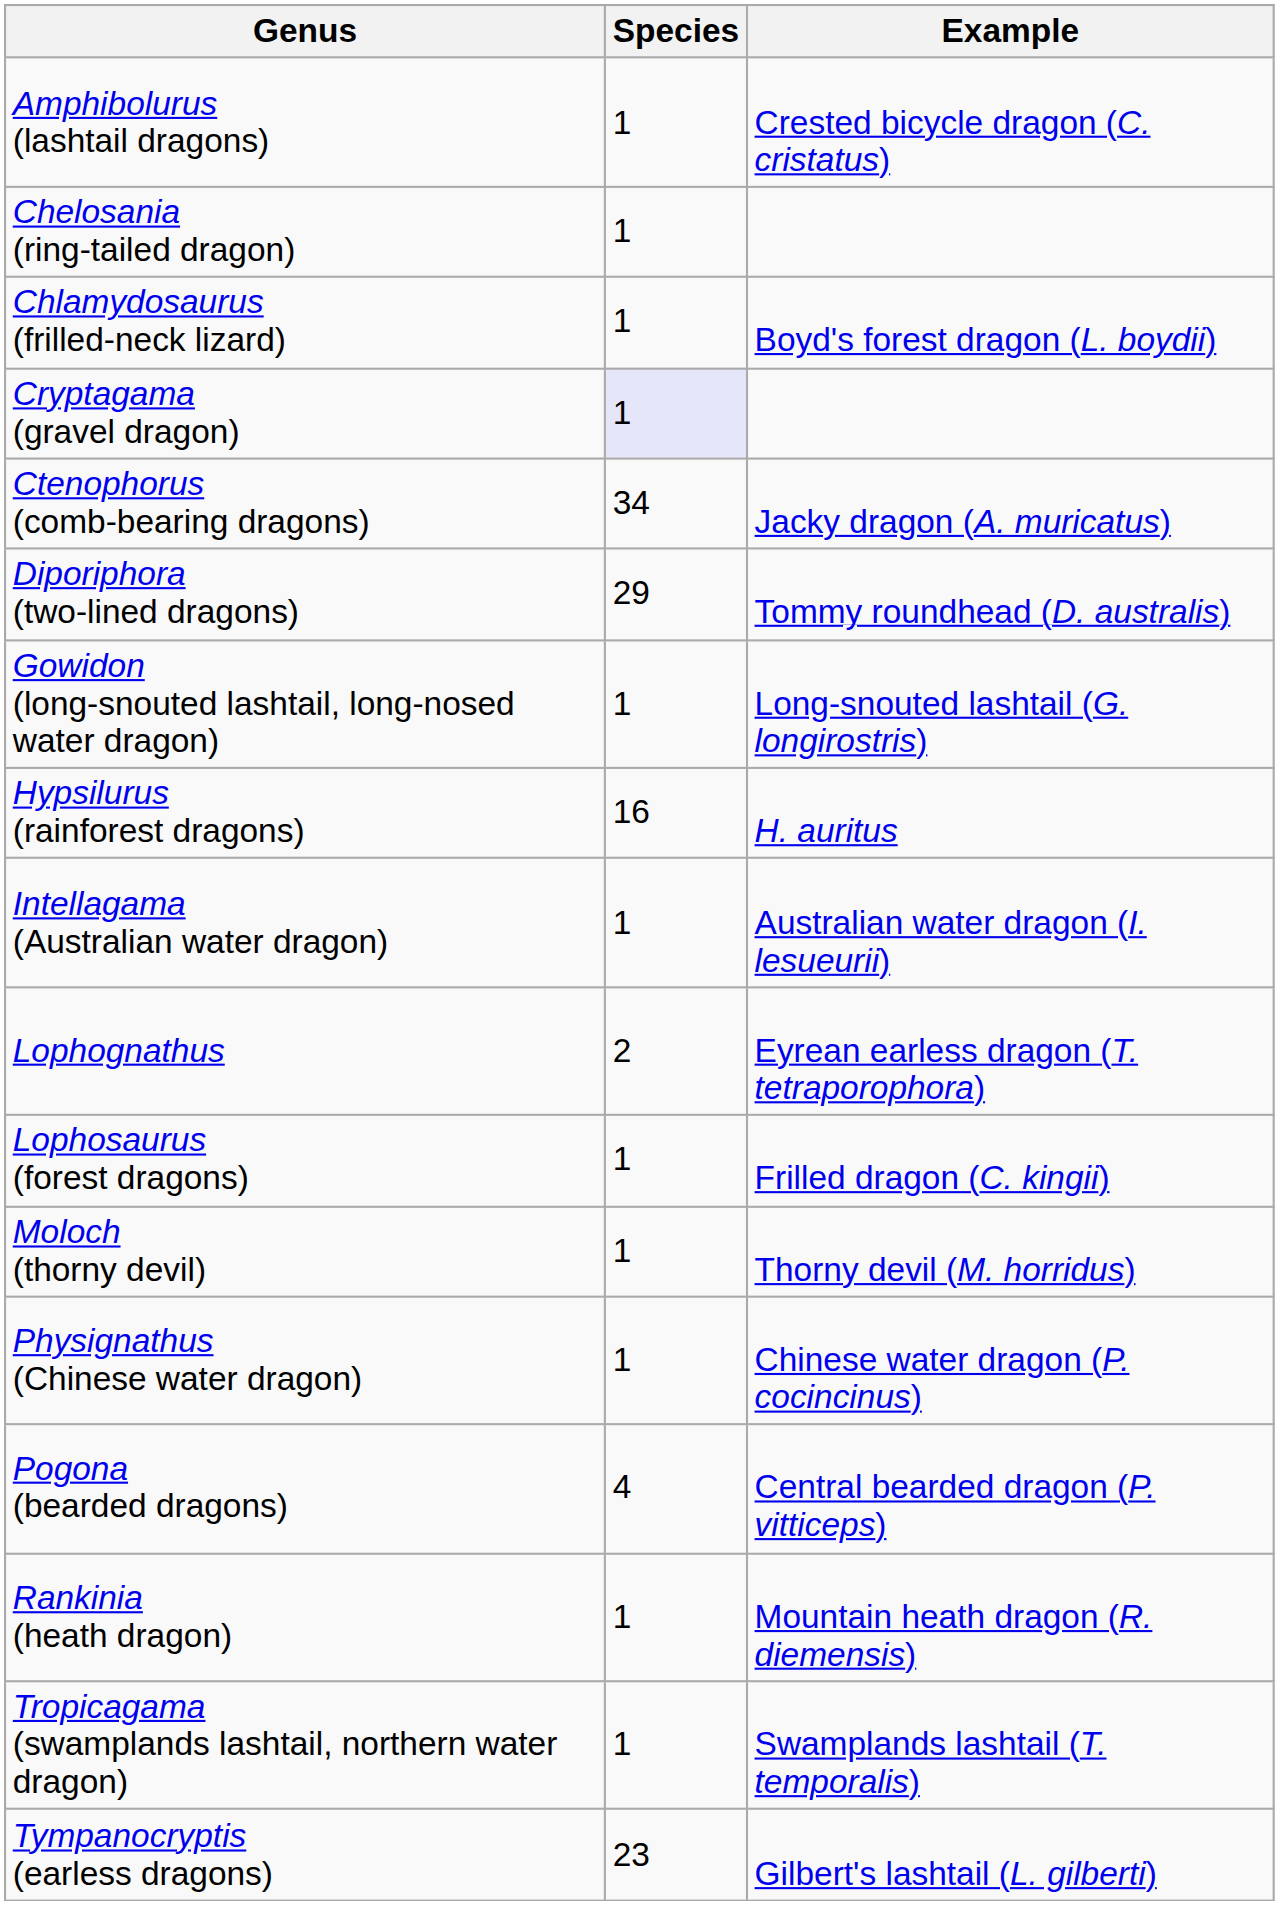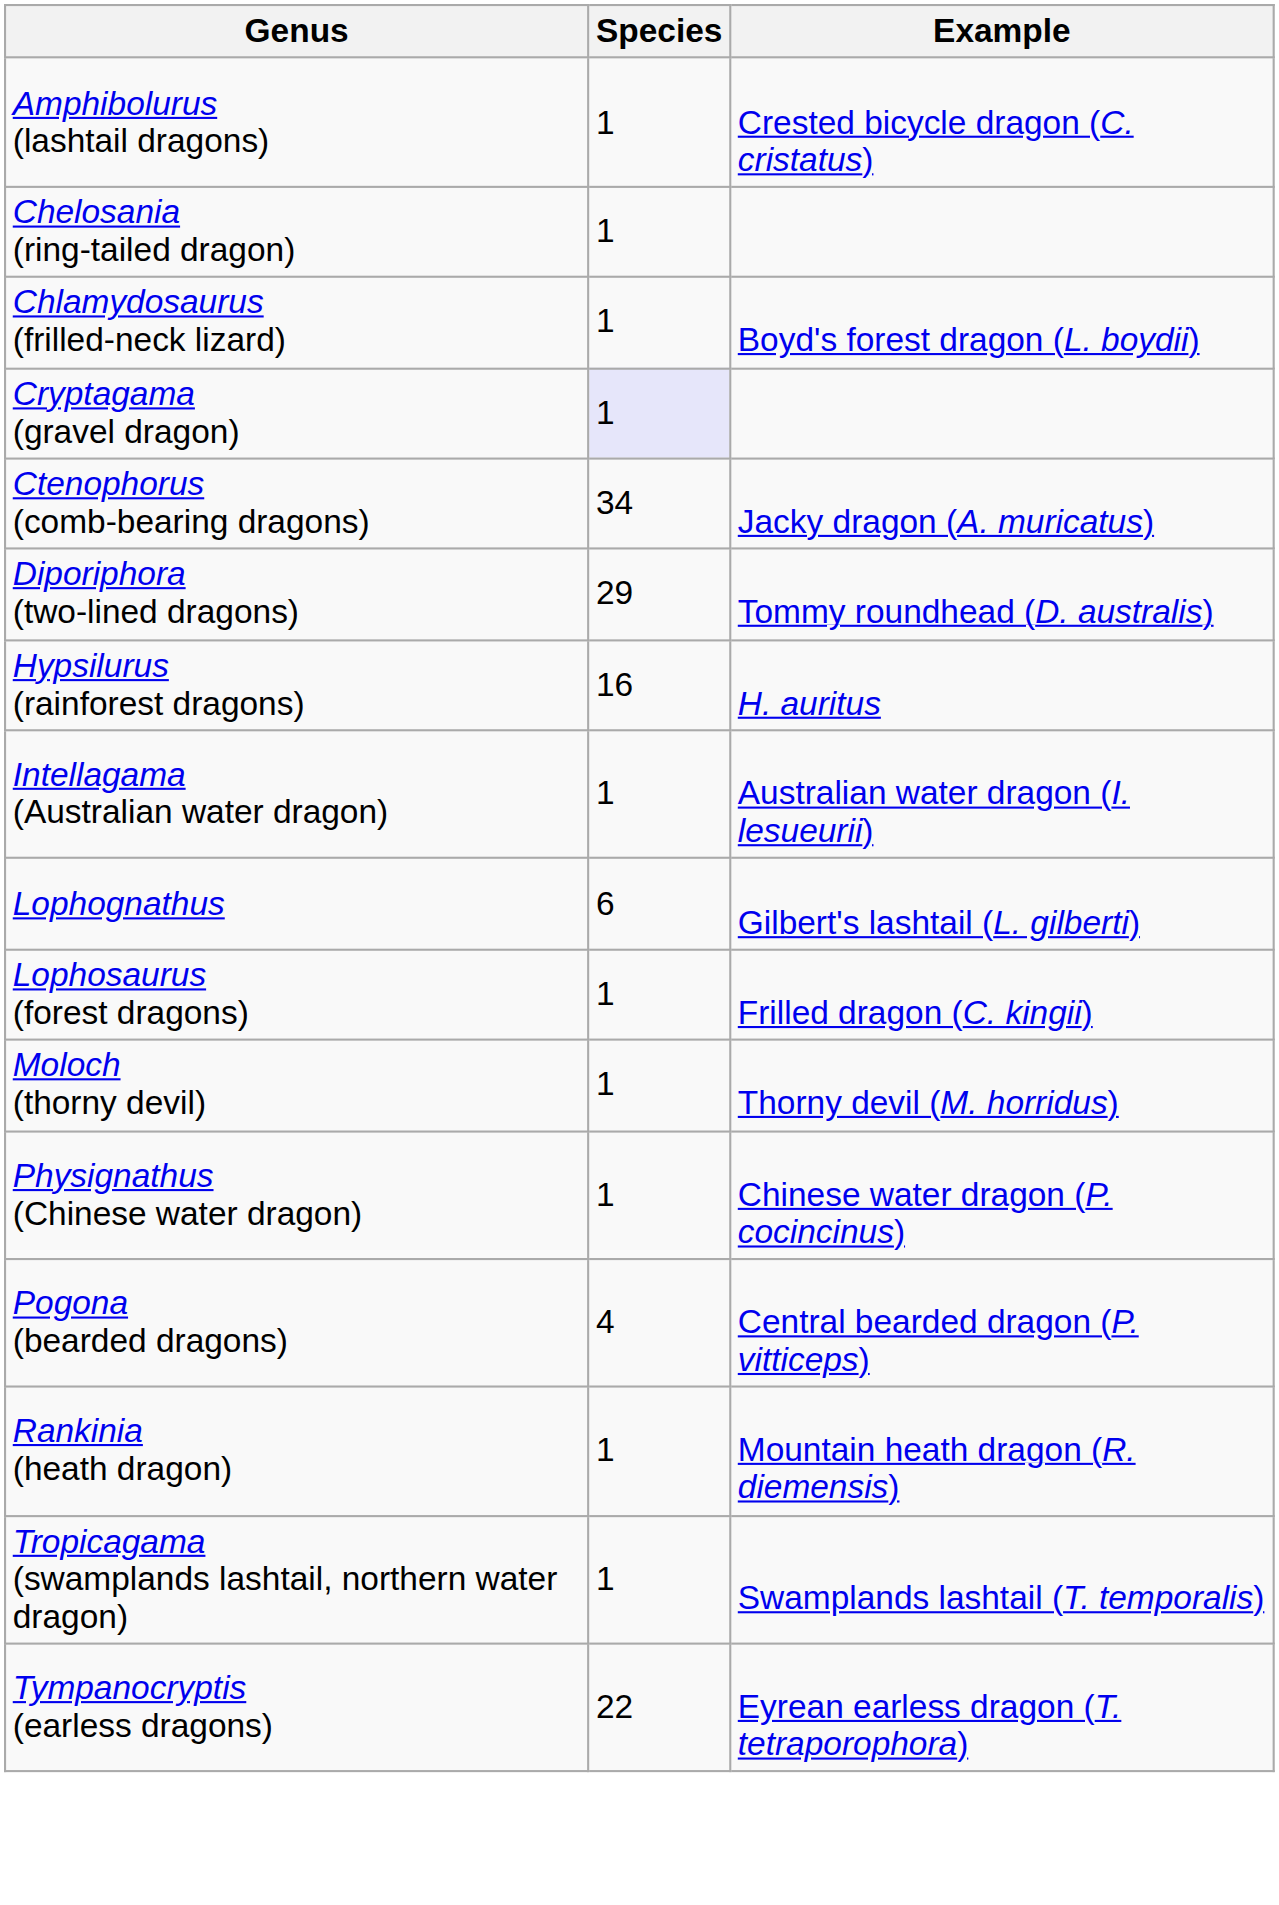- row: Gowidon (long-snouted lashtail, long-nosed water dragon) | 1 | Long-snouted lashtail (G. longirostris)
Lophognathus | Species: 2 -> 6
Lophognathus | Example: Eyrean earless dragon (T. tetraporophora) -> Gilbert's lashtail (L. gilberti)
Tympanocryptis (earless dragons) | Species: 23 -> 22
Tympanocryptis (earless dragons) | Example: Gilbert's lashtail (L. gilberti) -> Eyrean earless dragon (T. tetraporophora)
